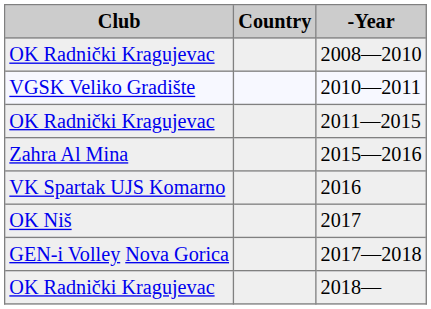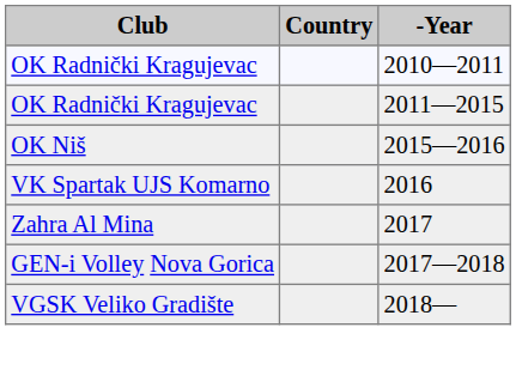- row: OK Radnički Kragujevac | 2008—2010
2010—2011 | Club: VGSK Veliko Gradište -> OK Radnički Kragujevac
2015—2016 | Club: Zahra Al Mina -> OK Niš
2017 | Club: OK Niš -> Zahra Al Mina
2018— | Club: OK Radnički Kragujevac -> VGSK Veliko Gradište
